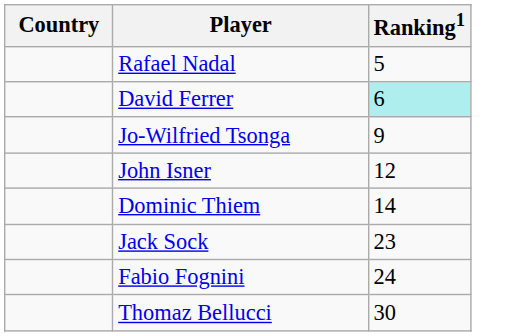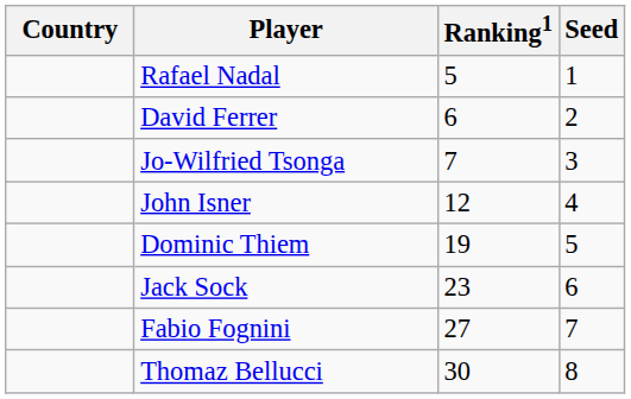+ column: Seed | 1 | 2 | 3 | 4 | 5 | 6 | 7 | 8
David Ferrer | Ranking1: paleturquoise background -> no background
Jo-Wilfried Tsonga | Ranking1: 9 -> 7
Dominic Thiem | Ranking1: 14 -> 19
Fabio Fognini | Ranking1: 24 -> 27
